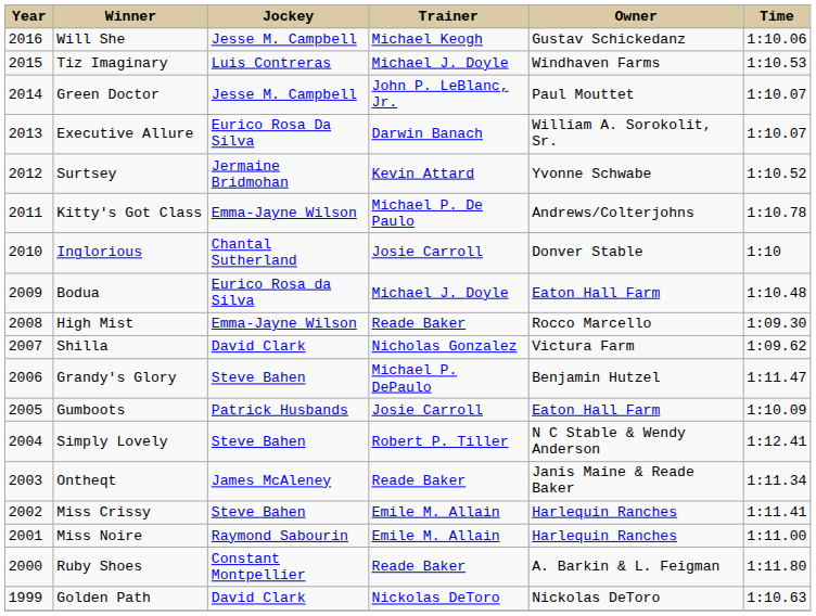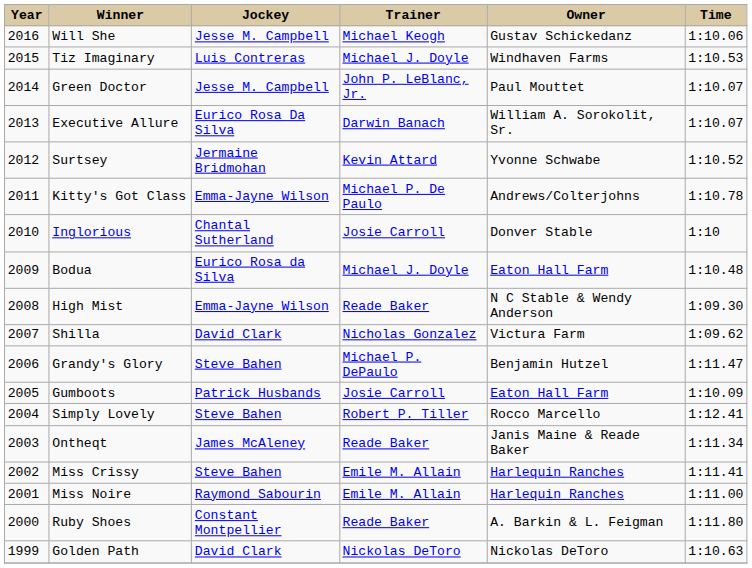High Mist | Owner: Rocco Marcello -> N C Stable & Wendy Anderson
Simply Lovely | Owner: N C Stable & Wendy Anderson -> Rocco Marcello
